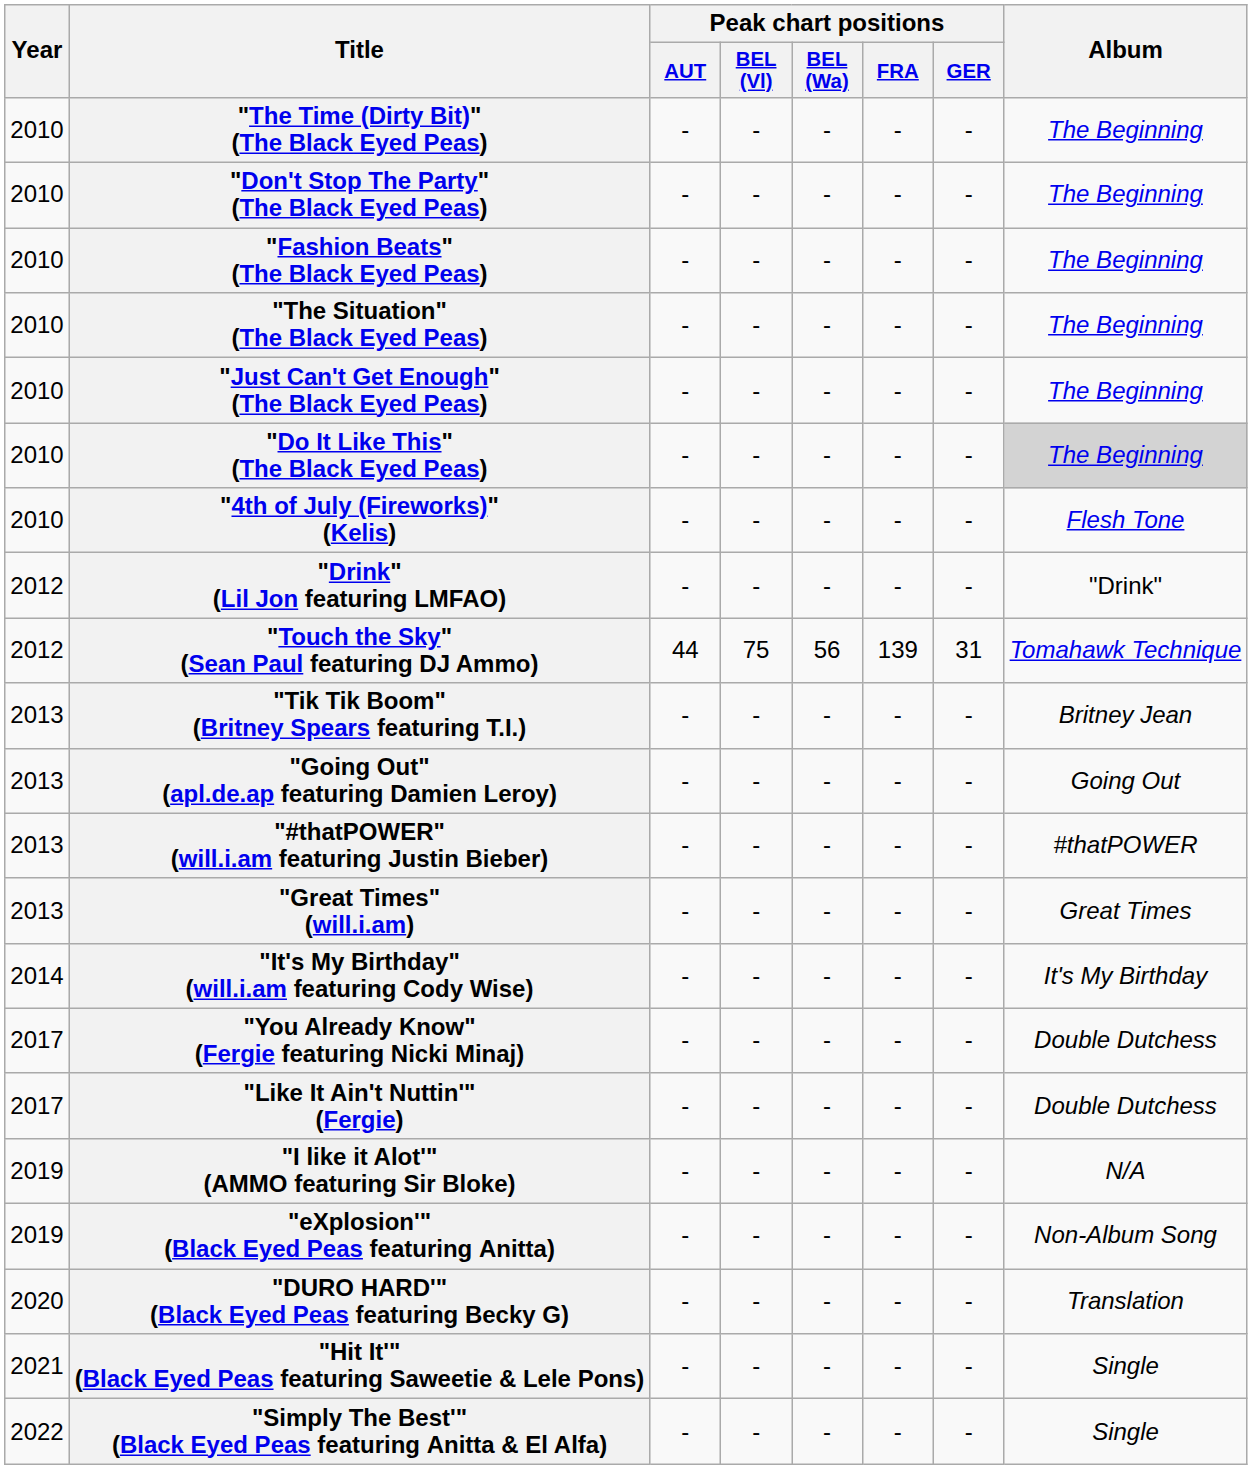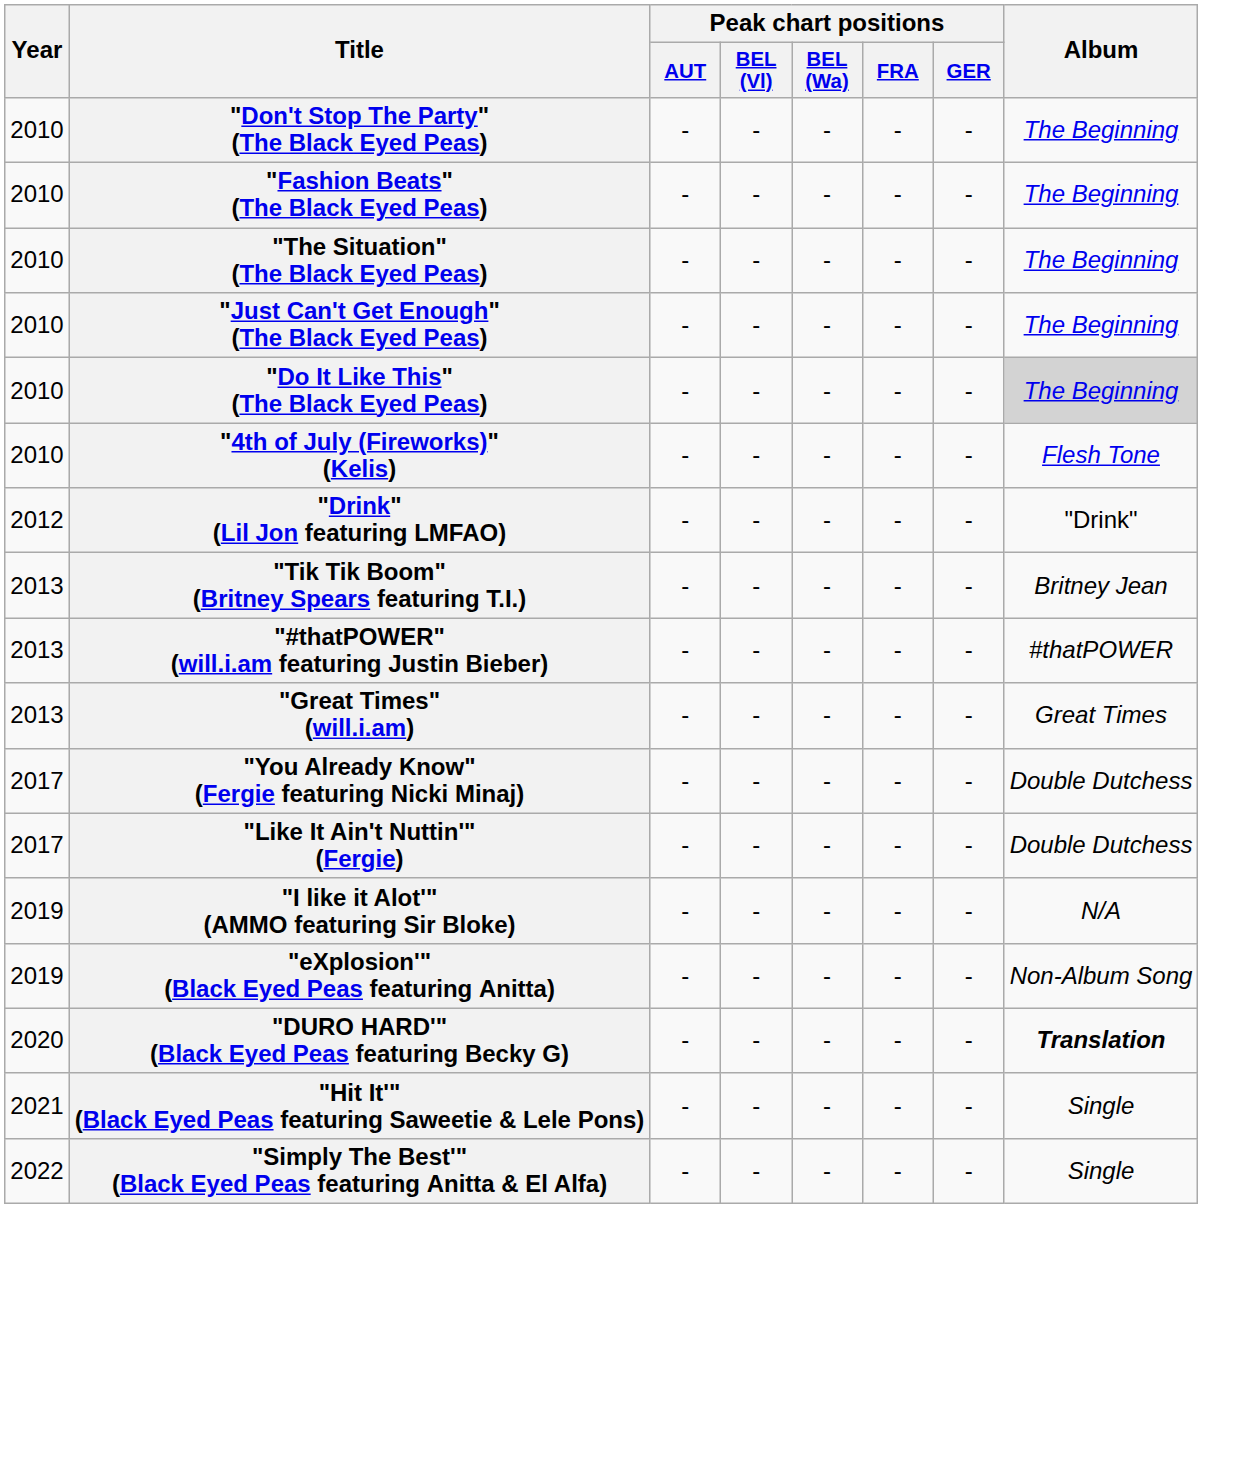- row: 2010 | "The Time (Dirty Bit)" (The Black Eyed Peas) | - | - | - | - | - | The Beginning
- row: 2012 | "Touch the Sky" (Sean Paul featuring DJ Ammo) | 44 | 75 | 56 | 139 | 31 | Tomahawk Technique
- row: 2013 | "Going Out" (apl.de.ap featuring Damien Leroy) | - | - | - | - | - | Going Out
- row: 2014 | "It's My Birthday" (will.i.am featuring Cody Wise) | - | - | - | - | - | It's My Birthday
"DURO HARD'" (Black Eyed Peas featuring Becky G) | Album: normal -> bold
